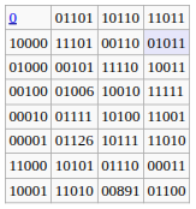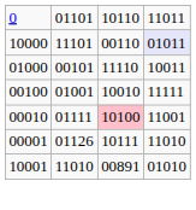00100 | column 2: 01006 -> 01001
00010 | column 3: no background -> pink background
- row: 11000 | 10101 | 01110 | 00011
10001 | column 4: 01100 -> 01010
